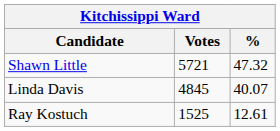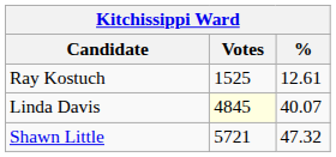rows swapped: Shawn Little <-> Ray Kostuch
Linda Davis | Votes: no background -> lightyellow background
